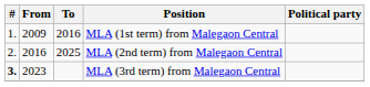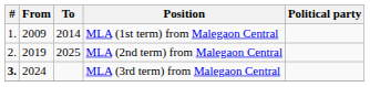MLA (1st term) from Malegaon Central | To: 2016 -> 2014
MLA (2nd term) from Malegaon Central | From: 2016 -> 2019
MLA (3rd term) from Malegaon Central | From: 2023 -> 2024
